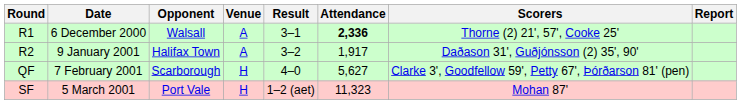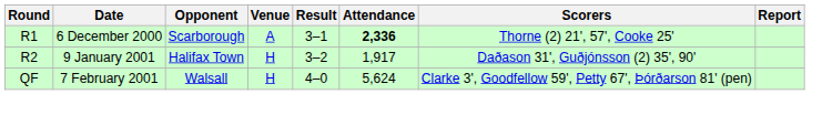R1 | Opponent: Walsall -> Scarborough
R2 | Venue: A -> H
QF | Opponent: Scarborough -> Walsall
QF | Attendance: 5,627 -> 5,624
- row: SF | 5 March 2001 | Port Vale | H | 1–2 (aet) | 11,323 | Mohan 87'
